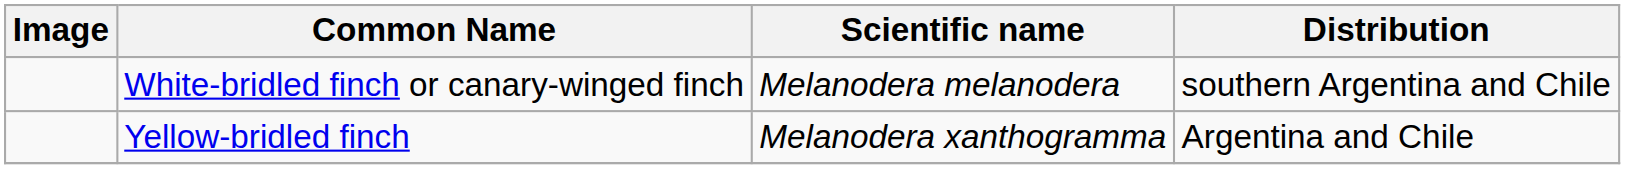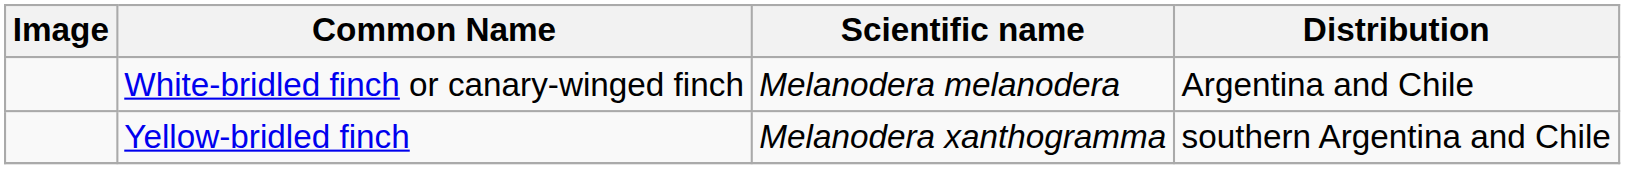White-bridled finch or canary-winged finch | Distribution: southern Argentina and Chile -> Argentina and Chile
Yellow-bridled finch | Distribution: Argentina and Chile -> southern Argentina and Chile
